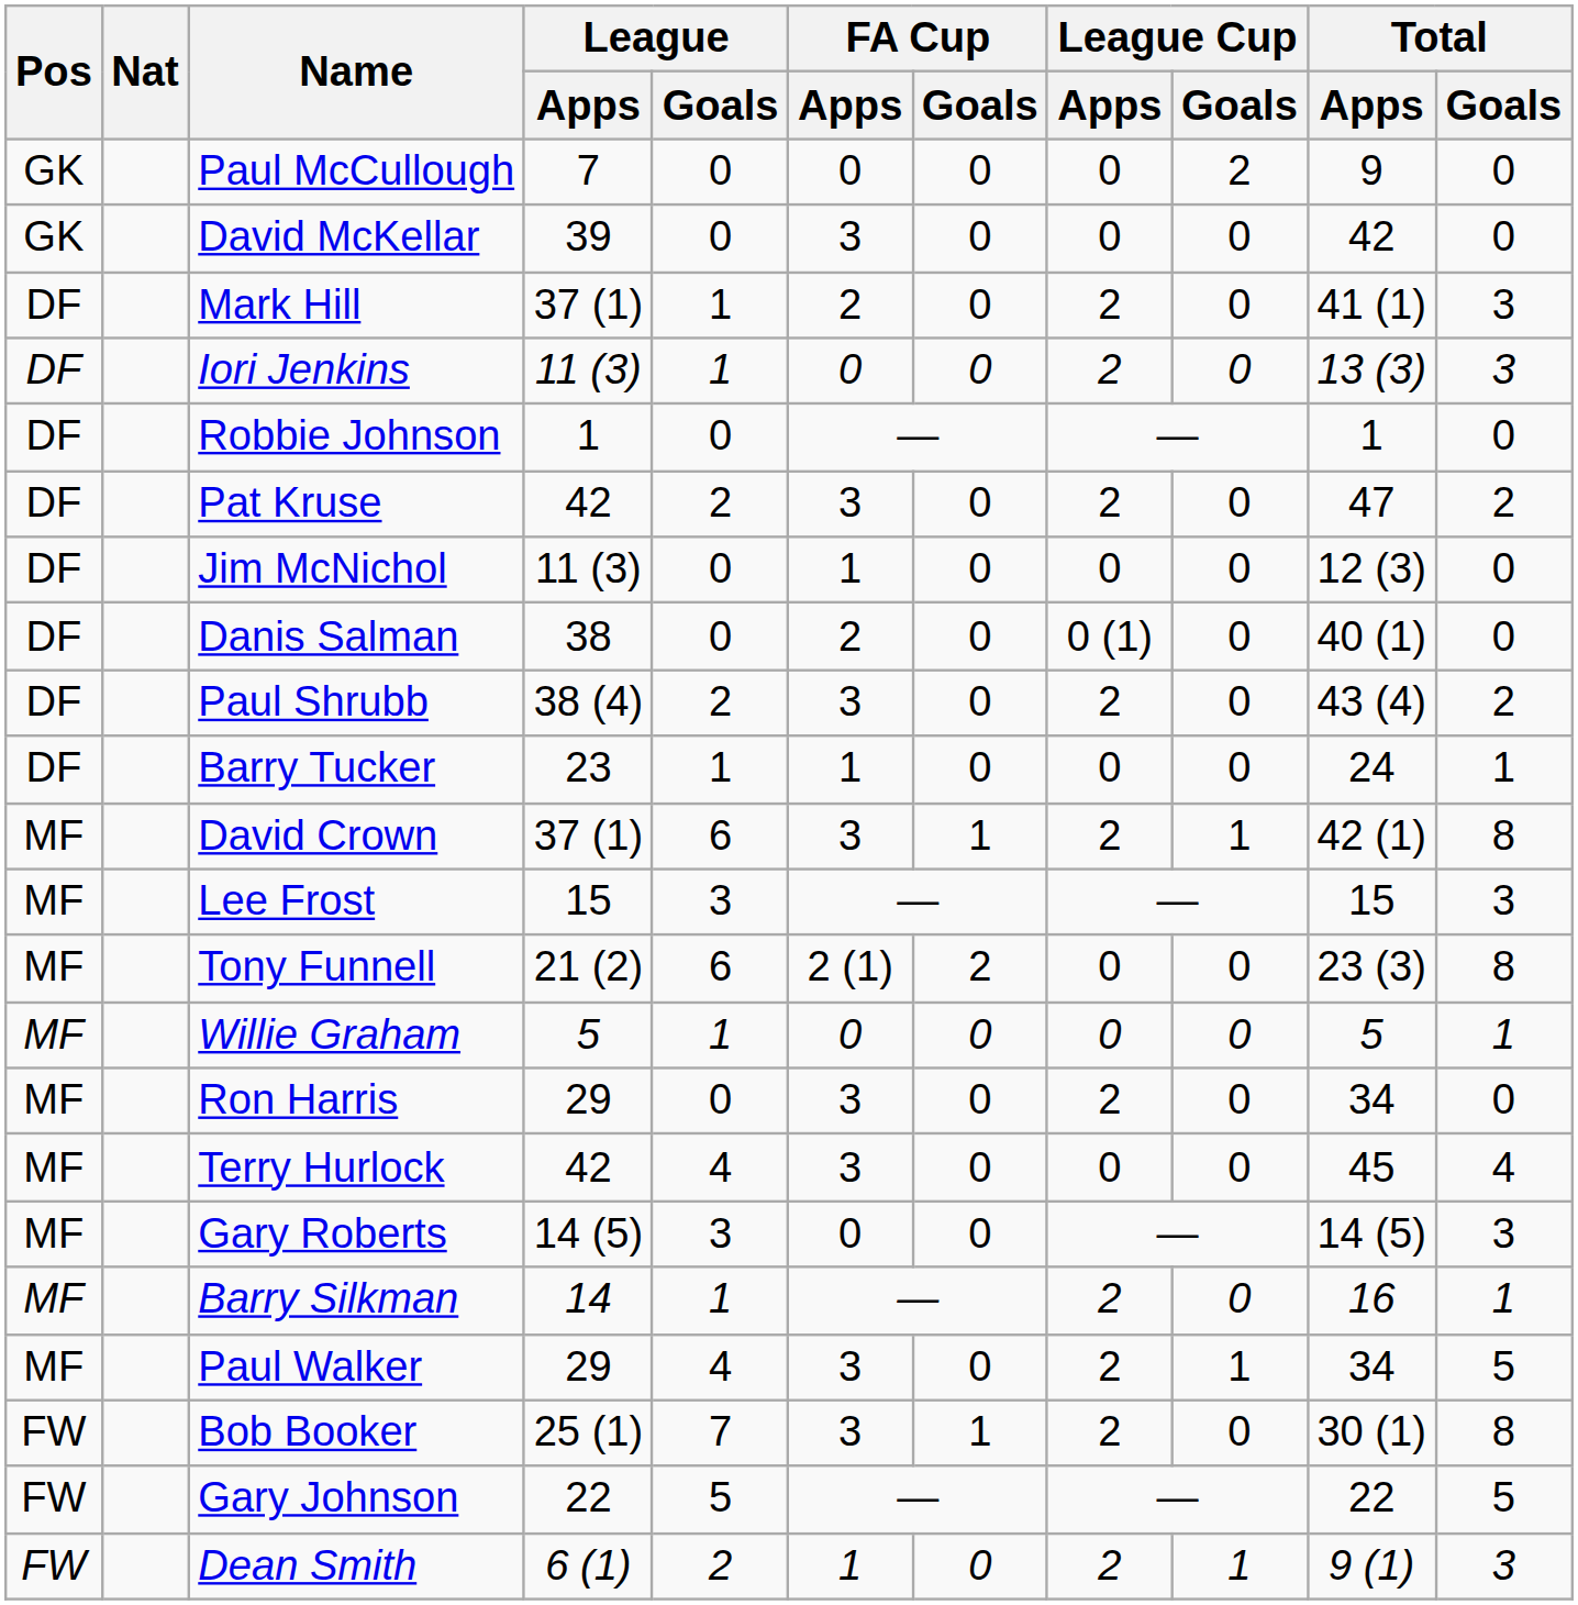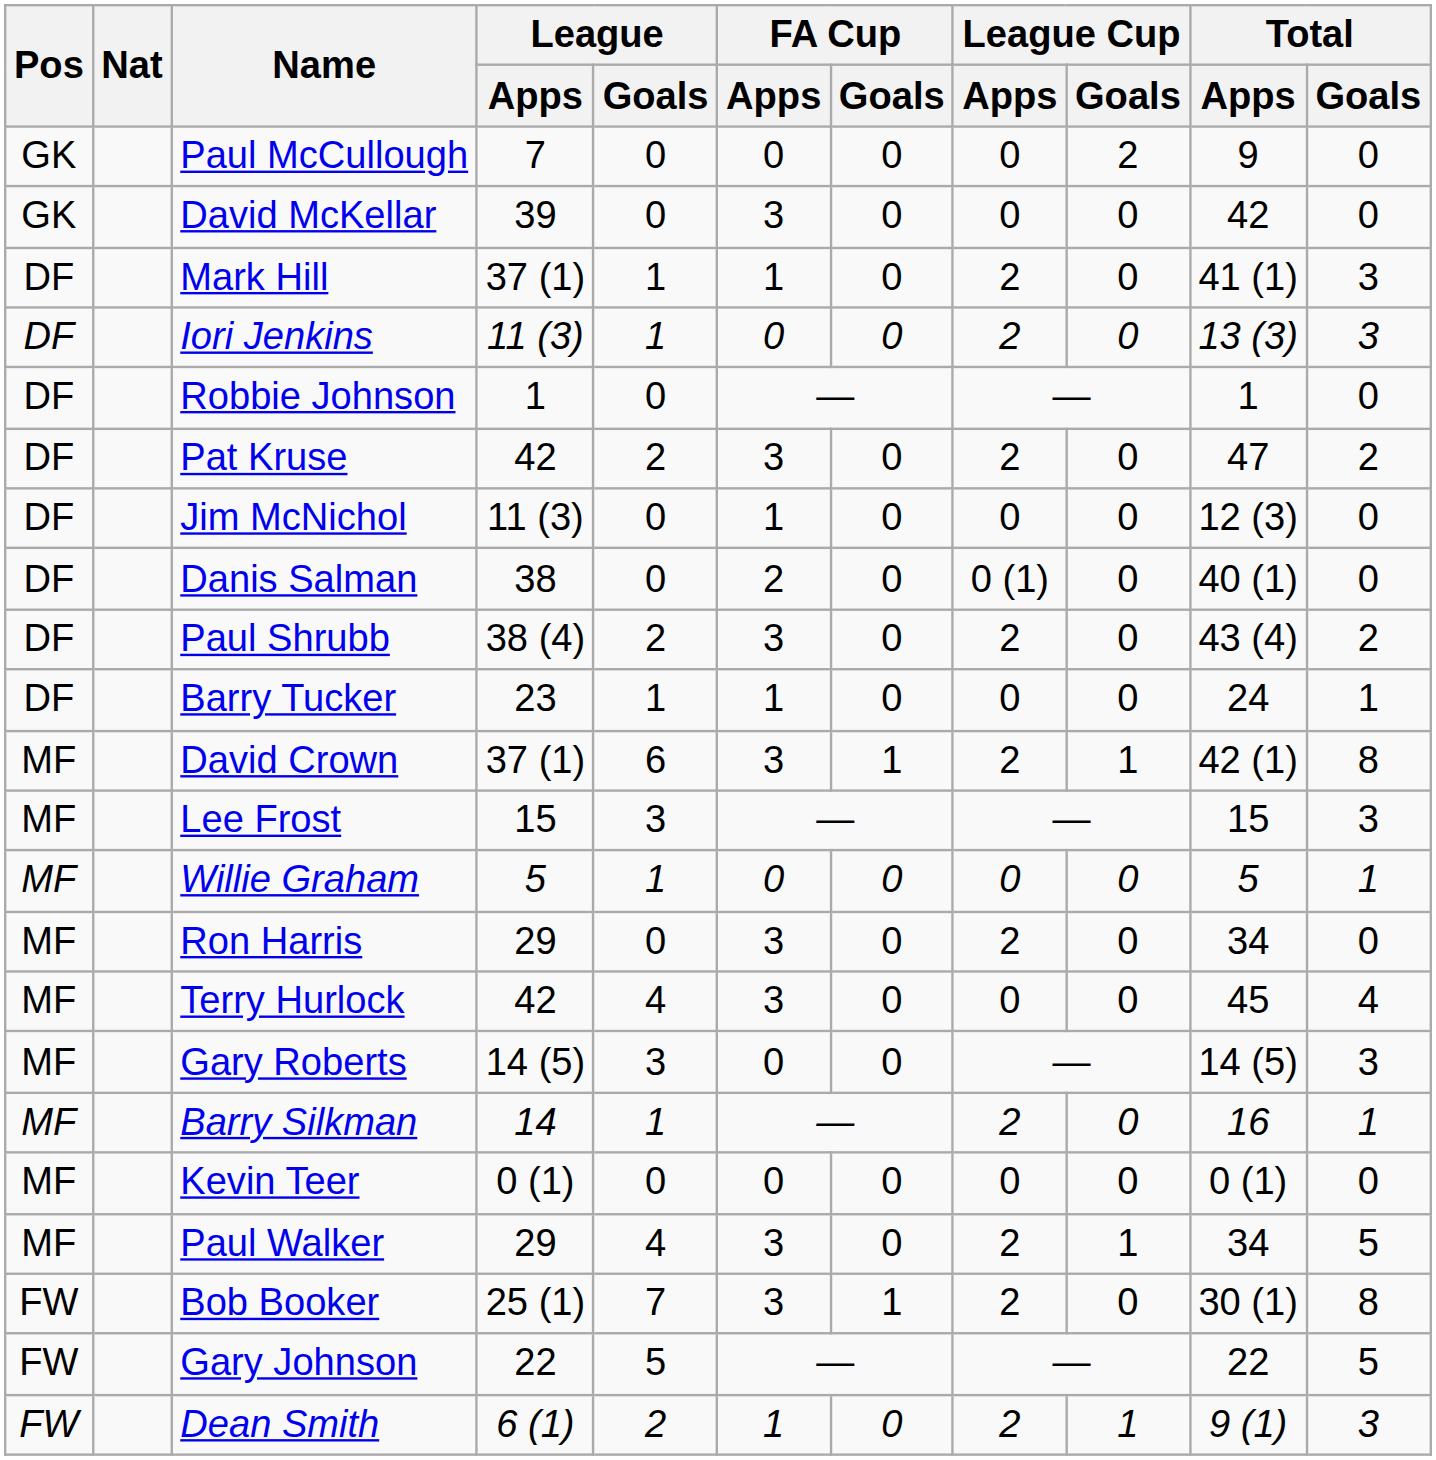Mark Hill | FA Cup / Apps: 2 -> 1
- row: MF | Tony Funnell | 21 (2) | 6 | 2 (1) | 2 | 0 | 0 | 23 (3) | 8
+ row: MF | Kevin Teer | 0 (1) | 0 | 0 | 0 | 0 | 0 | 0 (1) | 0
